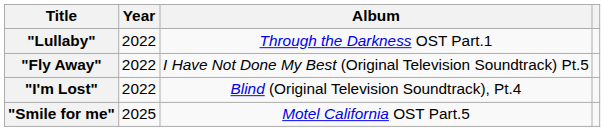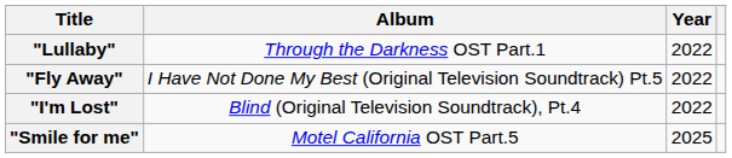columns swapped: Year <-> Album
